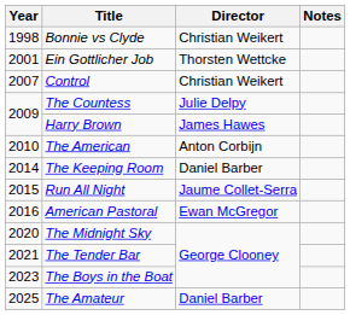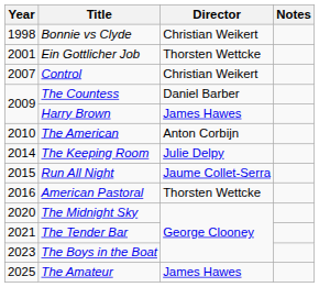The Countess | Director: Julie Delpy -> Daniel Barber
The Keeping Room | Director: Daniel Barber -> Julie Delpy
American Pastoral | Director: Ewan McGregor -> Thorsten Wettcke
The Amateur | Director: Daniel Barber -> James Hawes
